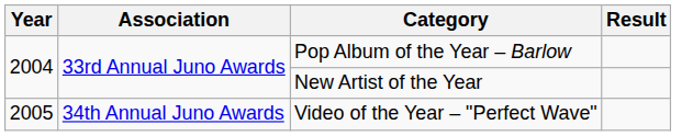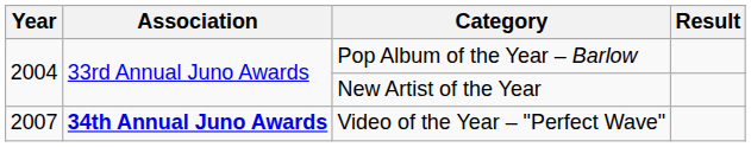Video of the Year – "Perfect Wave" | Year: 2005 -> 2007
Video of the Year – "Perfect Wave" | Association: normal -> bold
